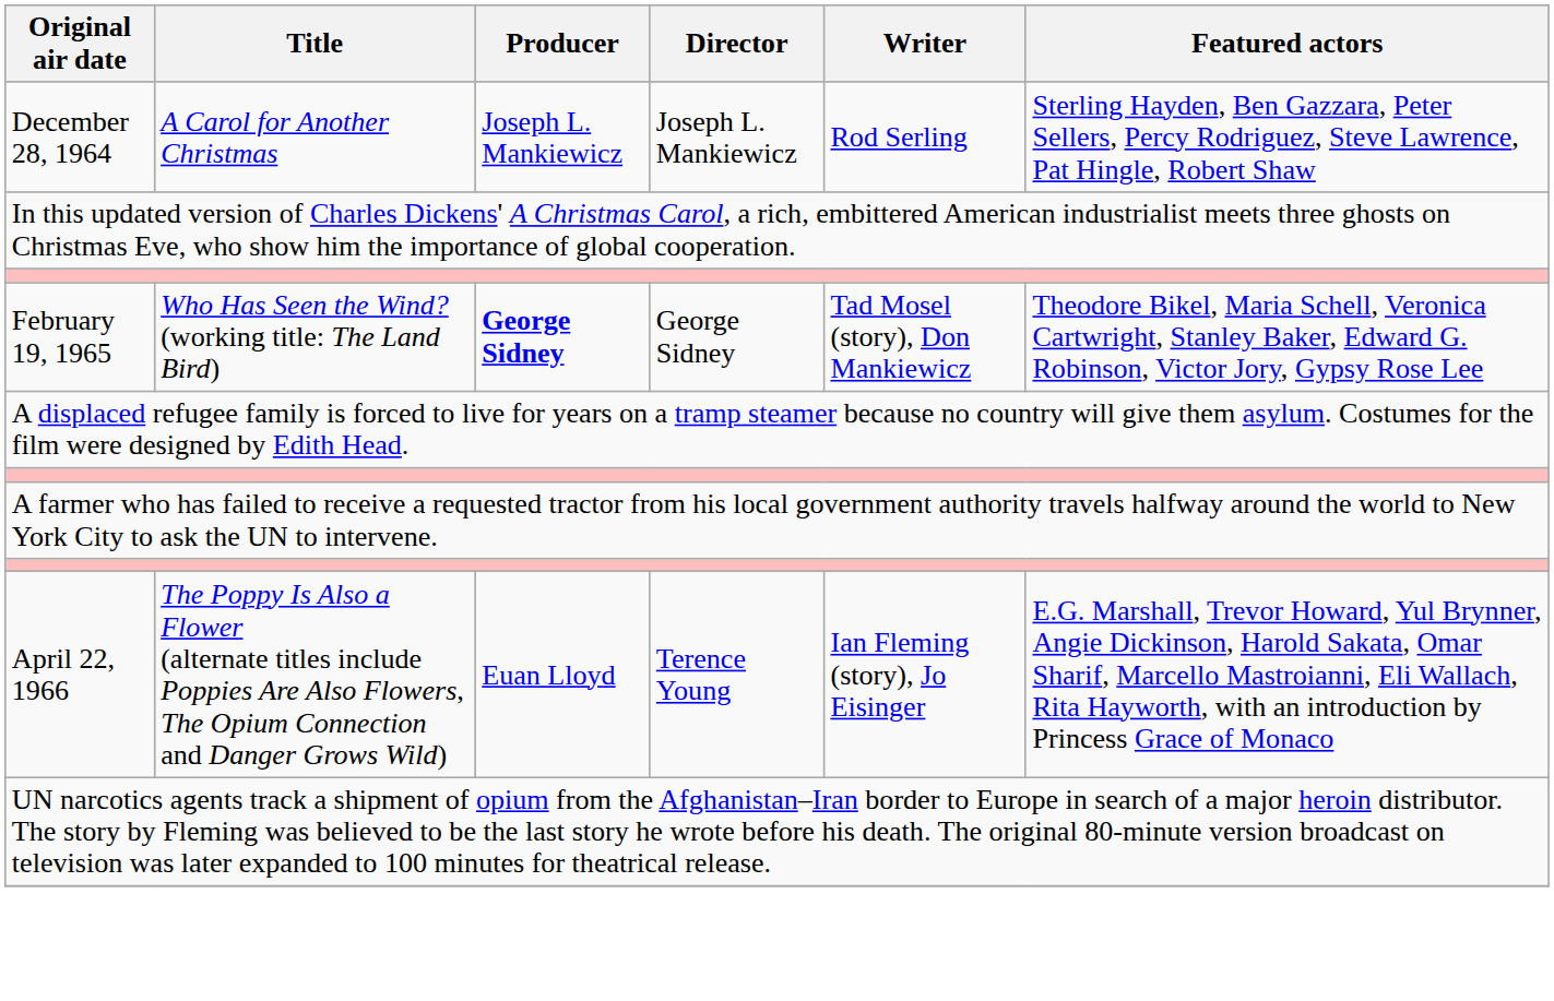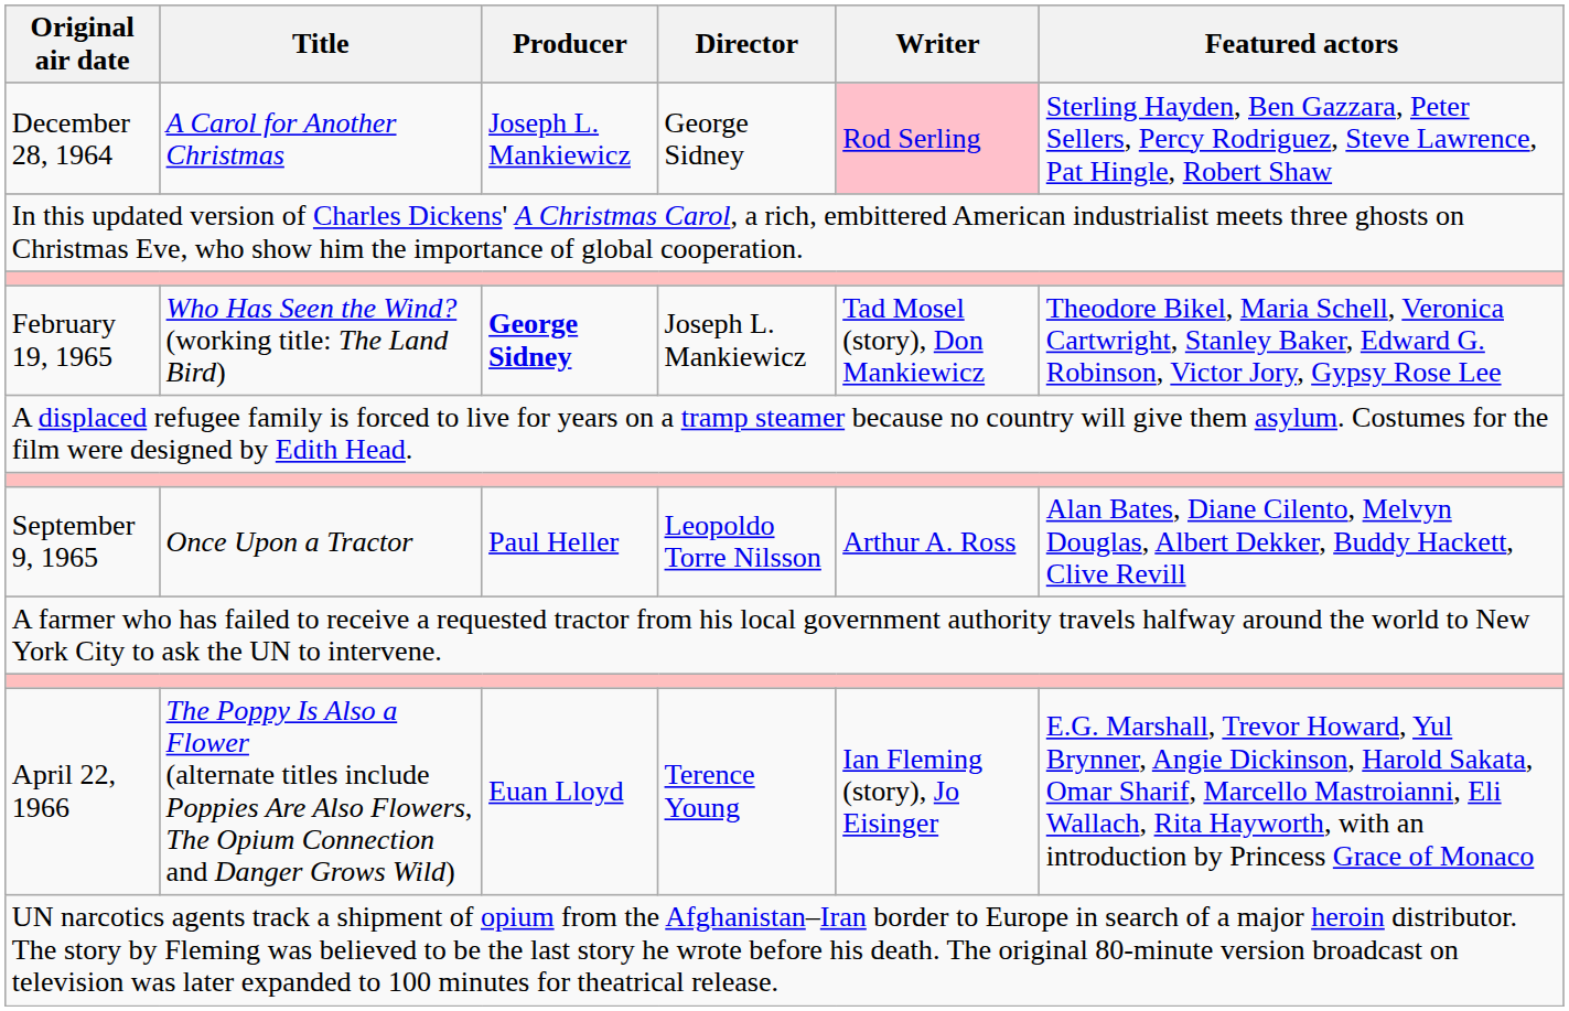December 28, 1964 | Director: Joseph L. Mankiewicz -> George Sidney
December 28, 1964 | Writer: no background -> pink background
February 19, 1965 | Director: George Sidney -> Joseph L. Mankiewicz
+ row: September 9, 1965 | Once Upon a Tractor | Paul Heller | Leopoldo Torre Nilsson | Arthur A. Ross | Alan Bates, Diane Cilento, Melvyn Douglas, Albert Dekker, Buddy Hackett, Clive Revill
